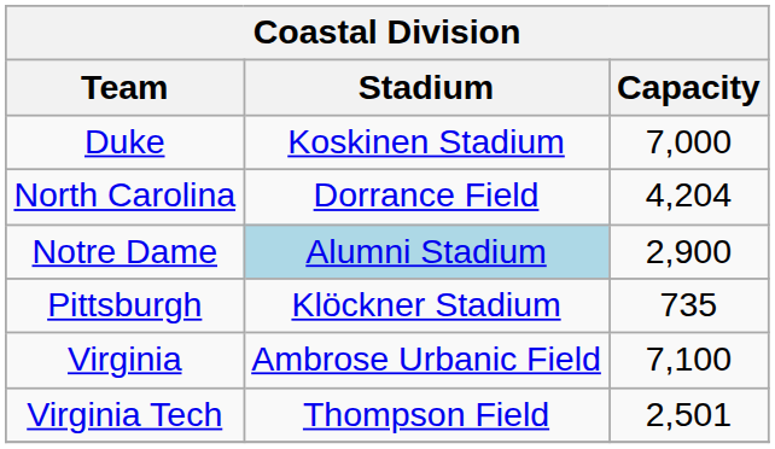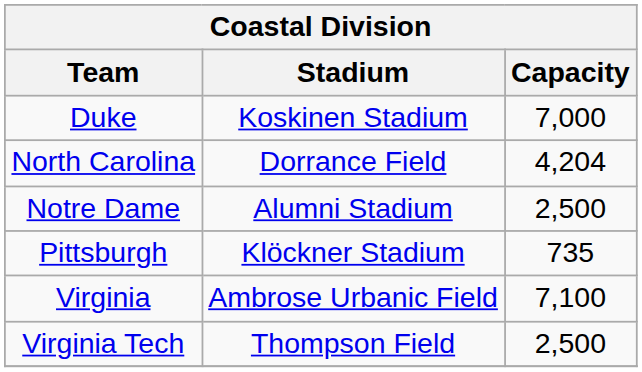Notre Dame | Stadium: lightblue background -> no background
Notre Dame | Capacity: 2,900 -> 2,500
Virginia Tech | Capacity: 2,501 -> 2,500
